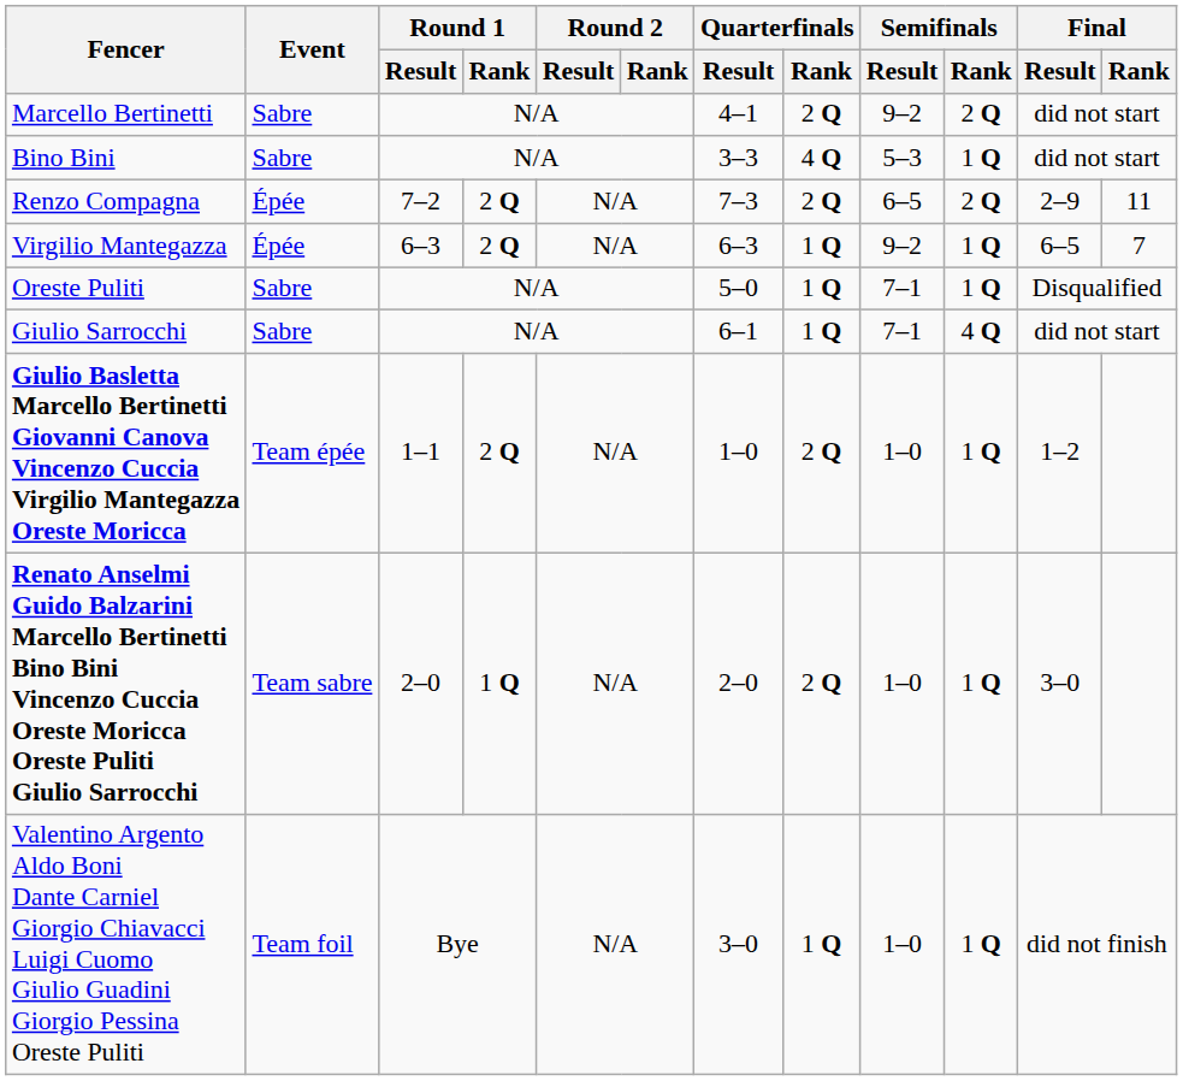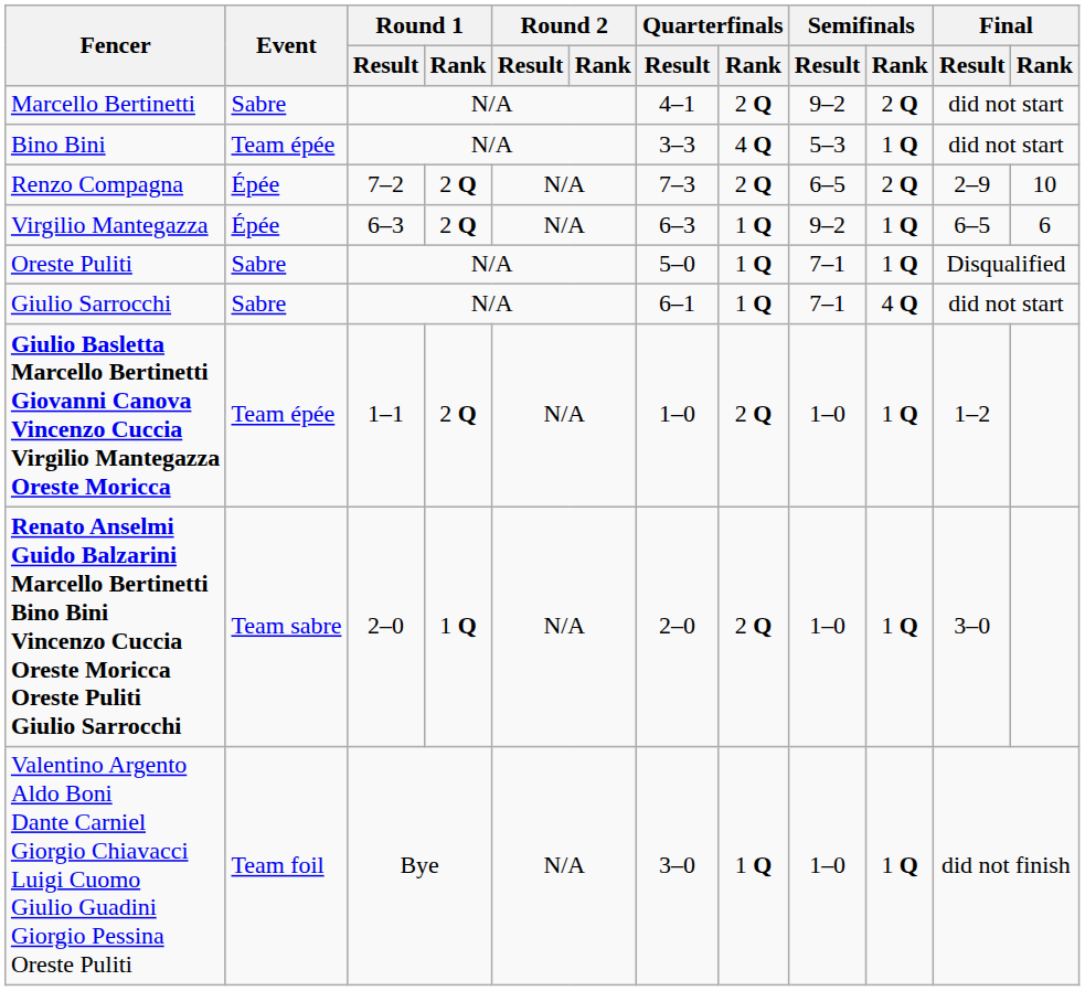Bino Bini | Event: Sabre -> Team épée
Renzo Compagna | Final / Rank: 11 -> 10
Virgilio Mantegazza | Final / Rank: 7 -> 6
